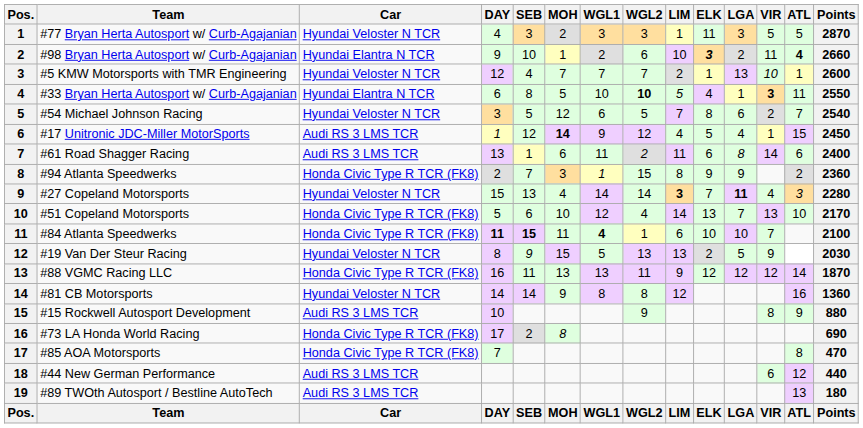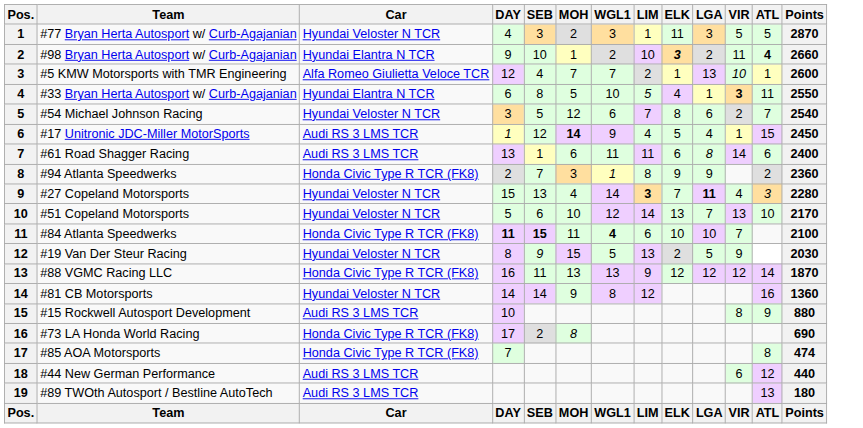- column: WGL2 | 3 | 6 | 7 | 10 | 5 | 12 | 2 | 15 | 14 | 4 | 1 | 13 | 11 | 8 | 9 | WGL2
#5 KMW Motorsports with TMR Engineering | Car: Hyundai Veloster N TCR -> Alfa Romeo Giulietta Veloce TCR
#51 Copeland Motorsports | Car: Honda Civic Type R TCR (FK8) -> Hyundai Veloster N TCR
#85 AOA Motorsports | Points: 470 -> 474
